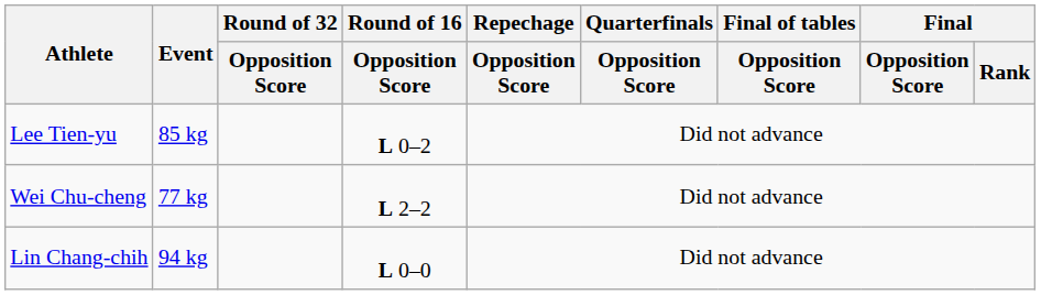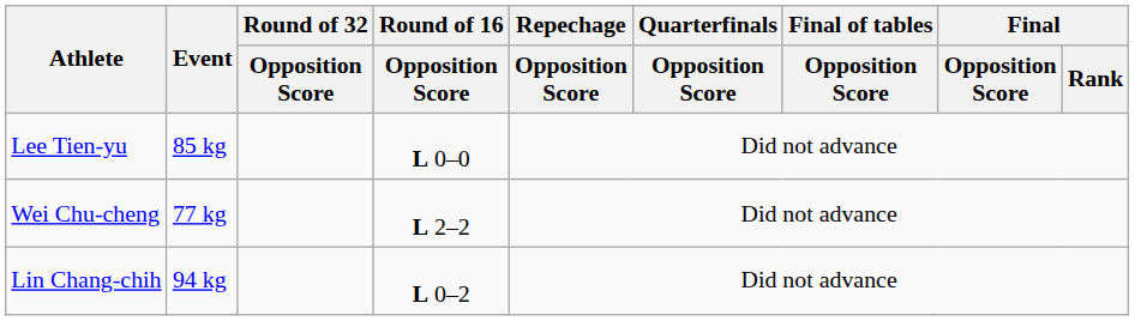Lee Tien-yu | Round of 16 / Opposition Score: L 0–2 -> L 0–0
Lin Chang-chih | Round of 16 / Opposition Score: L 0–0 -> L 0–2
